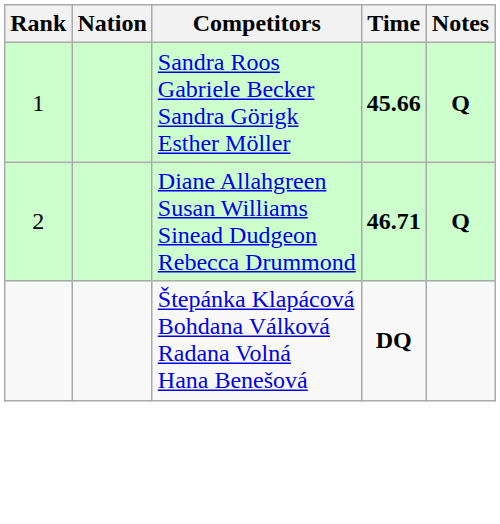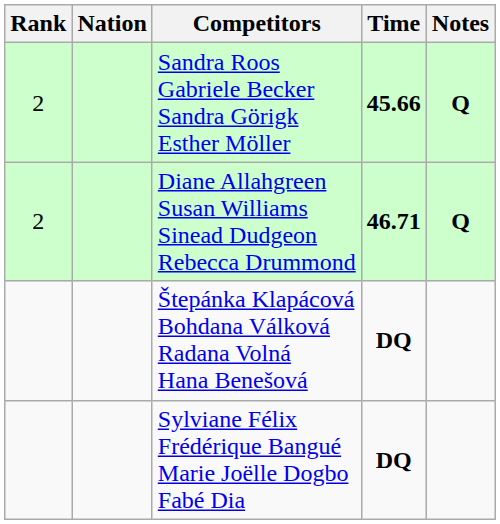Sandra Roos Gabriele Becker Sandra Görigk Esther Möller | Rank: 1 -> 2
+ row: Sylviane Félix Frédérique Bangué Marie Joëlle Dogbo Fabé Dia | DQ
